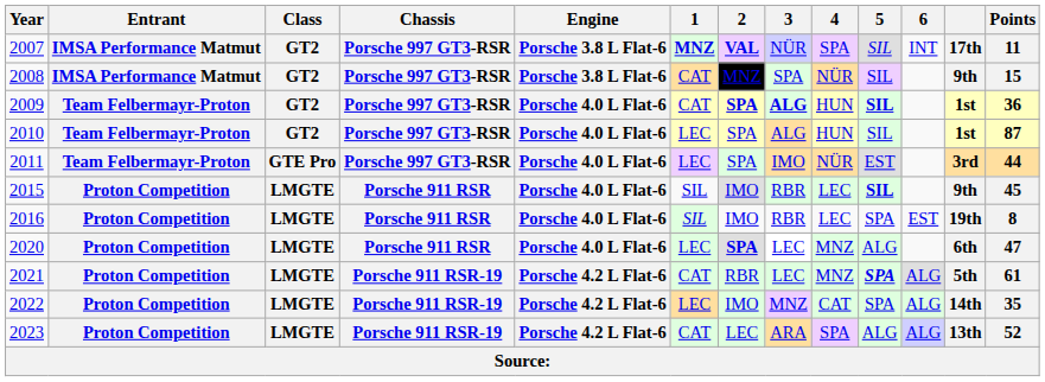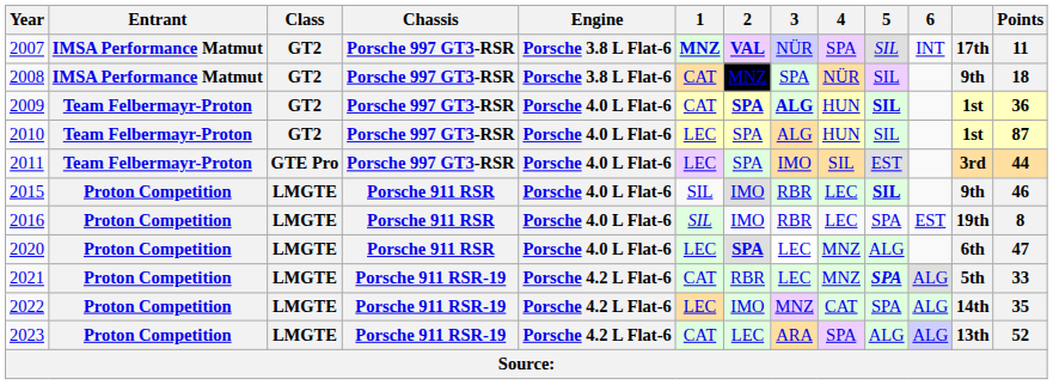2008 | Points: 15 -> 18
2011 | 4: NÜR -> SIL
2015 | Points: 45 -> 46
2021 | Points: 61 -> 33
